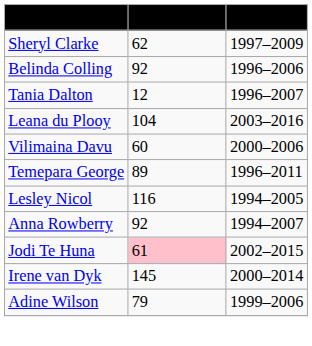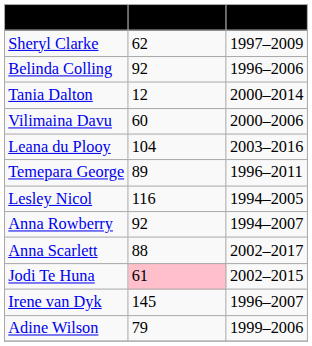Tania Dalton | Years: 1996–2007 -> 2000–2014
rows swapped: Vilimaina Davu <-> Leana du Plooy
+ row: Anna Scarlett | 88 | 2002–2017
Irene van Dyk | Years: 2000–2014 -> 1996–2007
